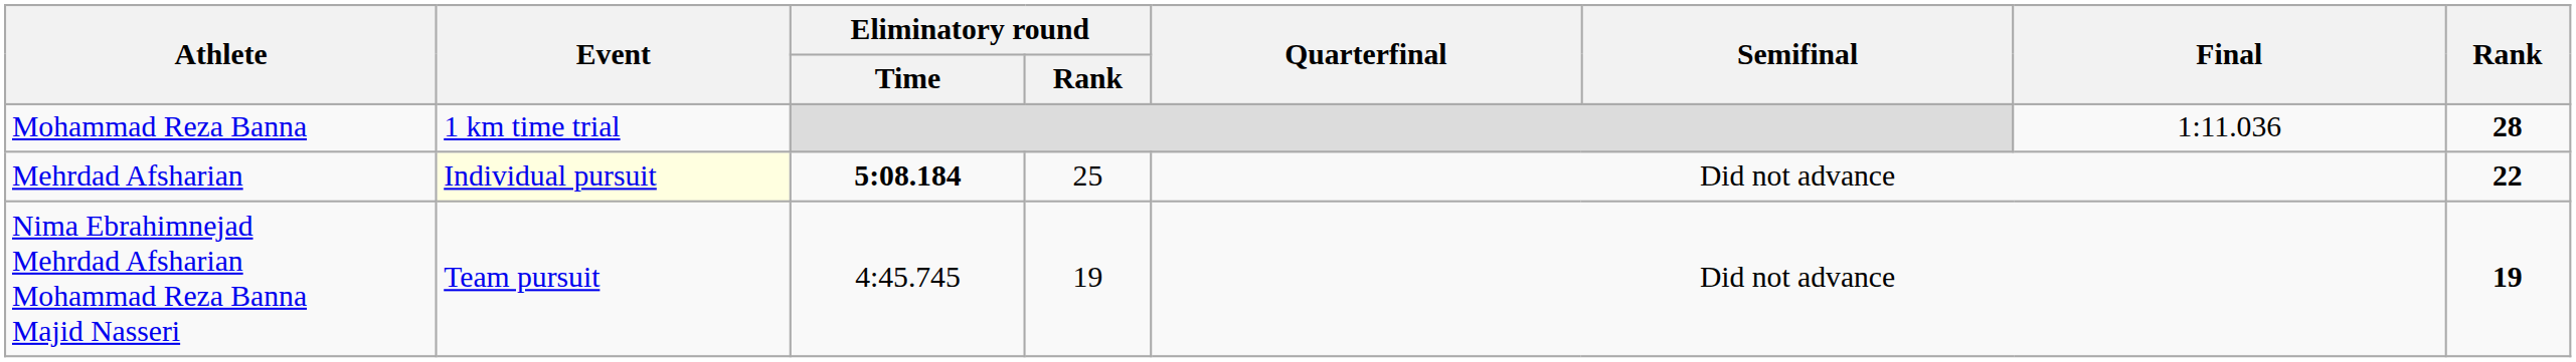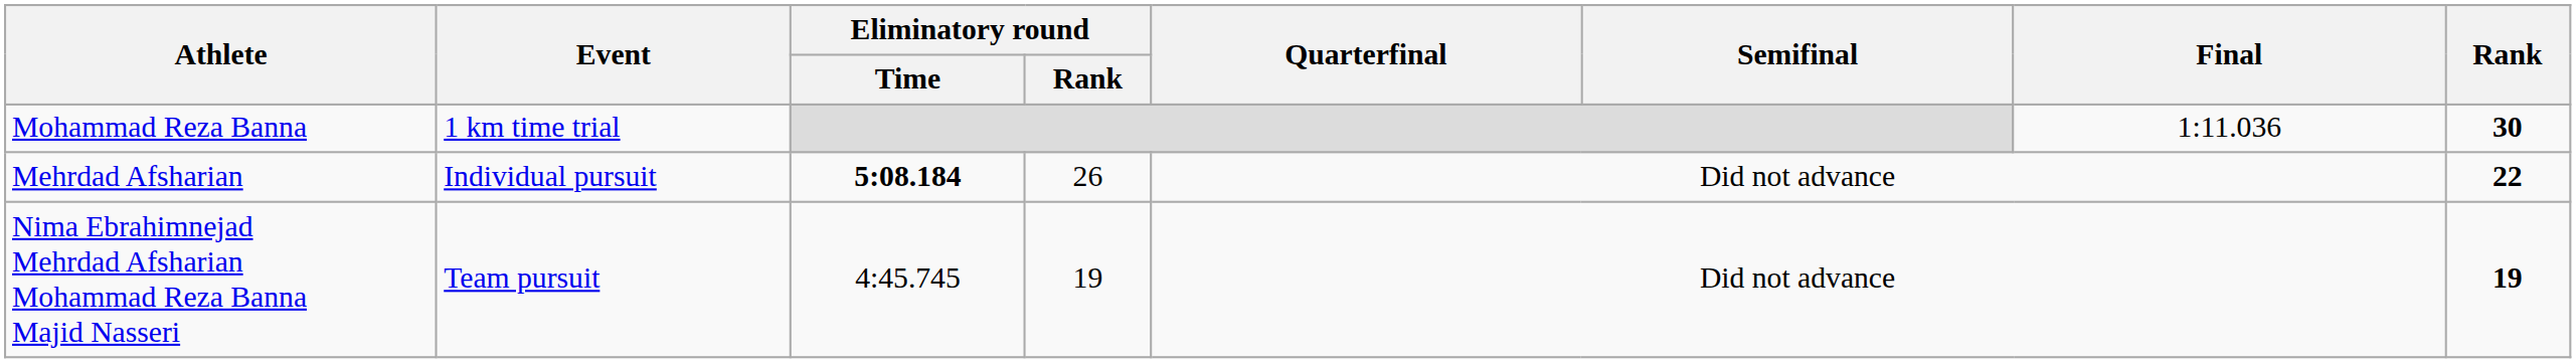Mohammad Reza Banna | Rank: 28 -> 30
Mehrdad Afsharian | Event: lightyellow background -> no background
Mehrdad Afsharian | Eliminatory round / Rank: 25 -> 26
